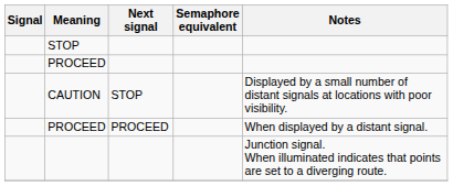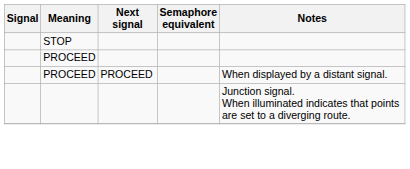- row: CAUTION | STOP | Displayed by a small number of distant signals at locations with poor visibility.
